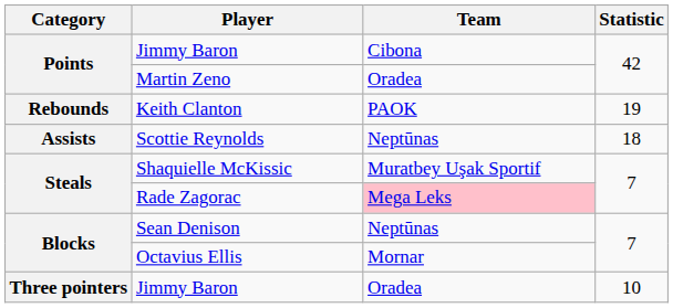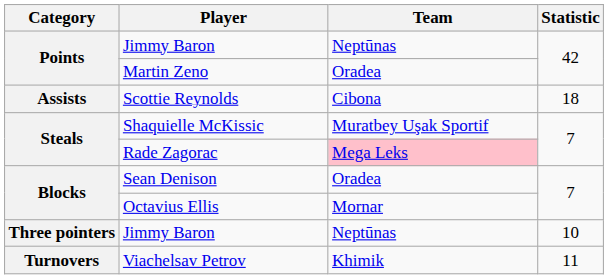Points / Jimmy Baron | Team: Cibona -> Neptūnas
- row: Rebounds | Keith Clanton | PAOK | 19
Scottie Reynolds | Team: Neptūnas -> Cibona
Sean Denison | Team: Neptūnas -> Oradea
Three pointers / Jimmy Baron | Team: Oradea -> Neptūnas
+ row: Turnovers | Viachelsav Petrov | Khimik | 11
